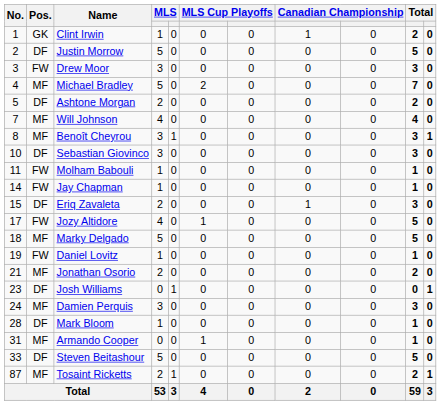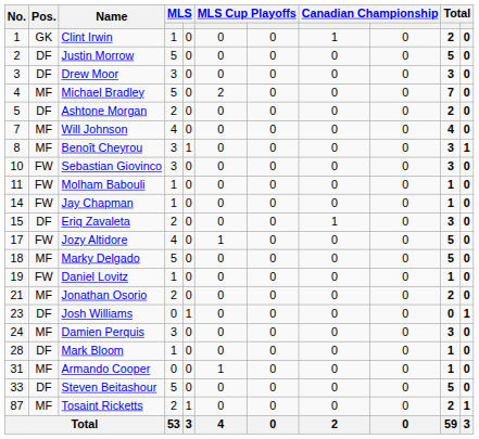Drew Moor | Pos.: FW -> DF
Sebastian Giovinco | Pos.: DF -> FW
